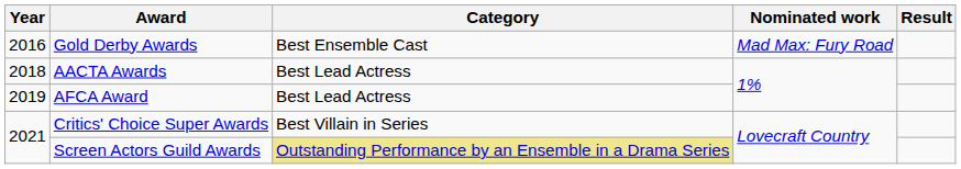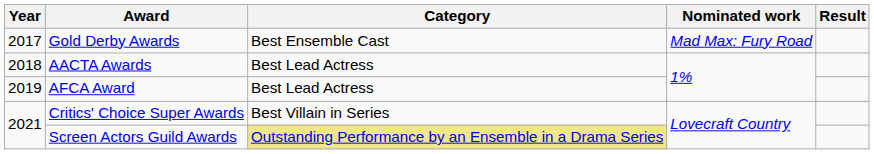Gold Derby Awards | Year: 2016 -> 2017
